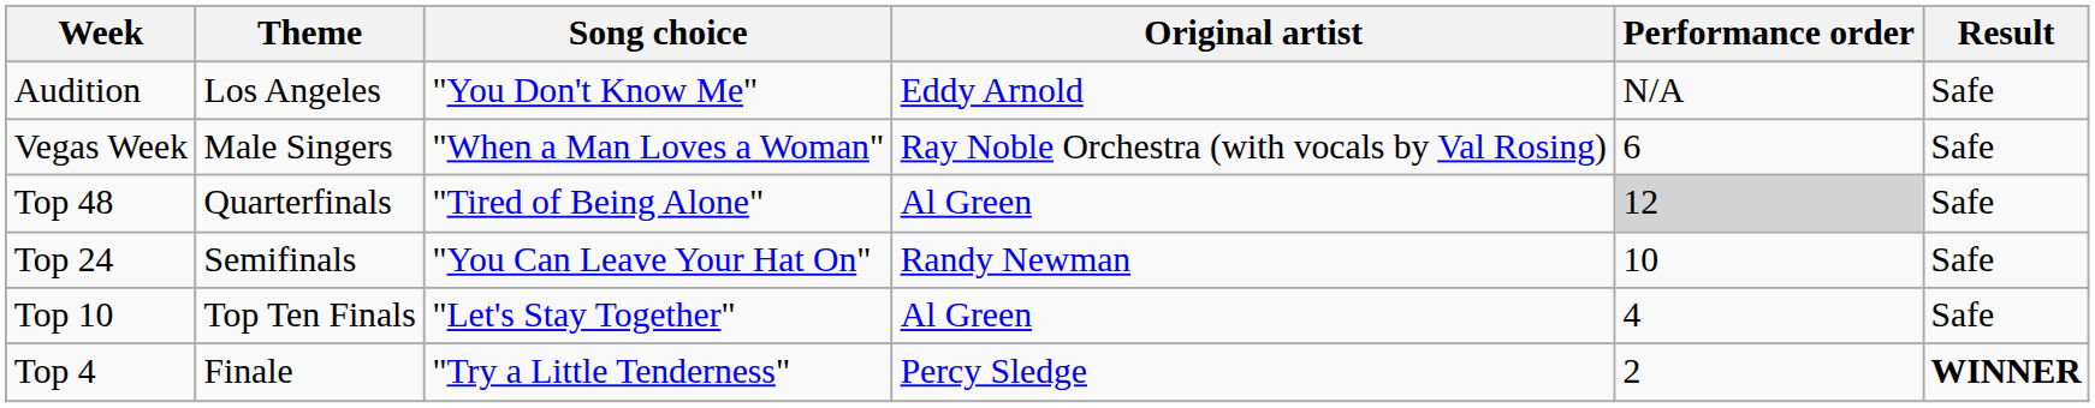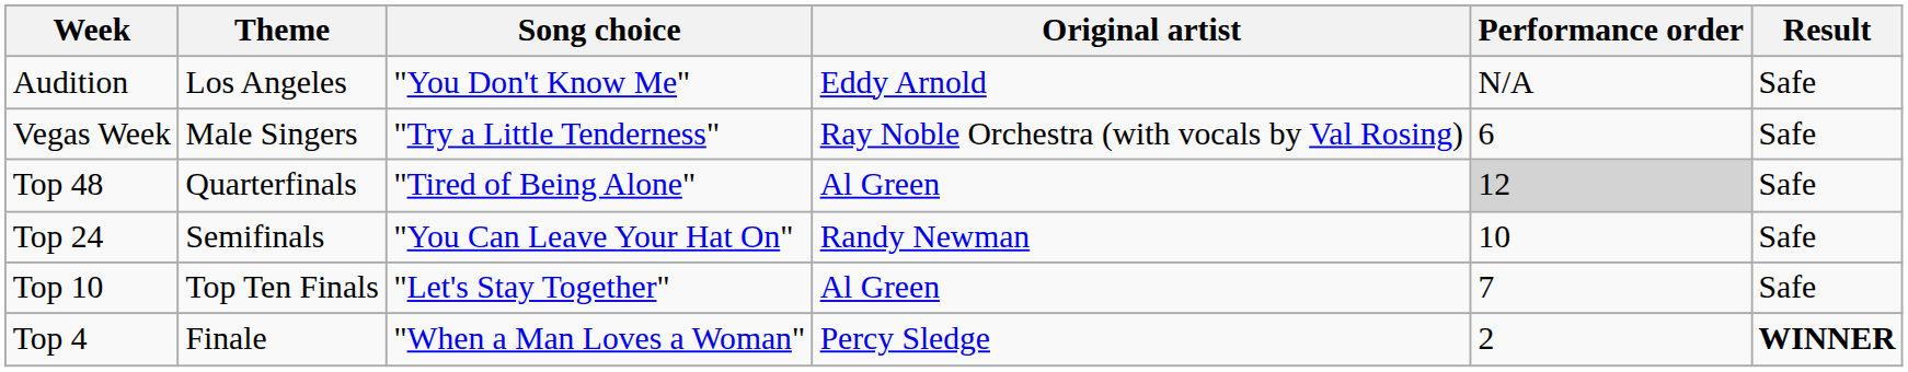Vegas Week | Song choice: "When a Man Loves a Woman" -> "Try a Little Tenderness"
Top 10 | Performance order: 4 -> 7
Top 4 | Song choice: "Try a Little Tenderness" -> "When a Man Loves a Woman"
